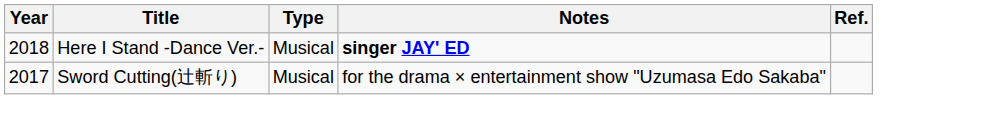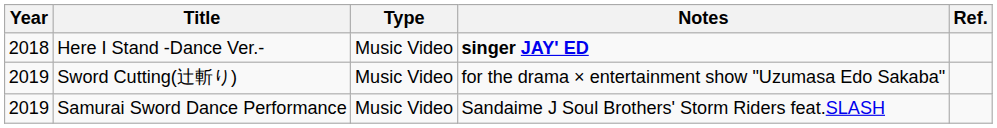Here I Stand -Dance Ver.- | Type: Musical -> Music Video
Sword Cutting(辻斬り) | Year: 2017 -> 2019
Sword Cutting(辻斬り) | Type: Musical -> Music Video
+ row: 2019 | Samurai Sword Dance Performance | Music Video | Sandaime J Soul Brothers' Storm Riders feat.SLASH
